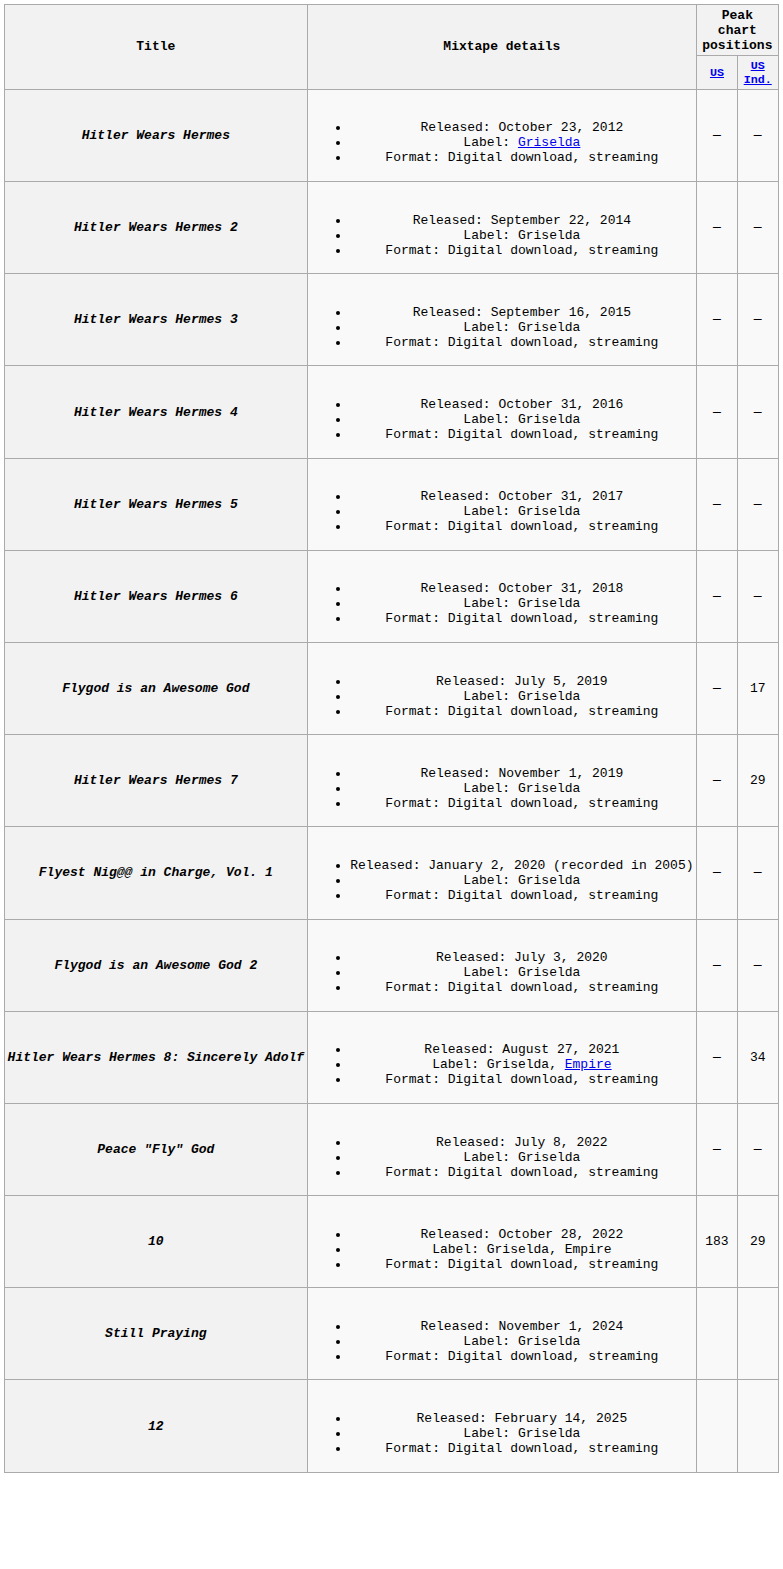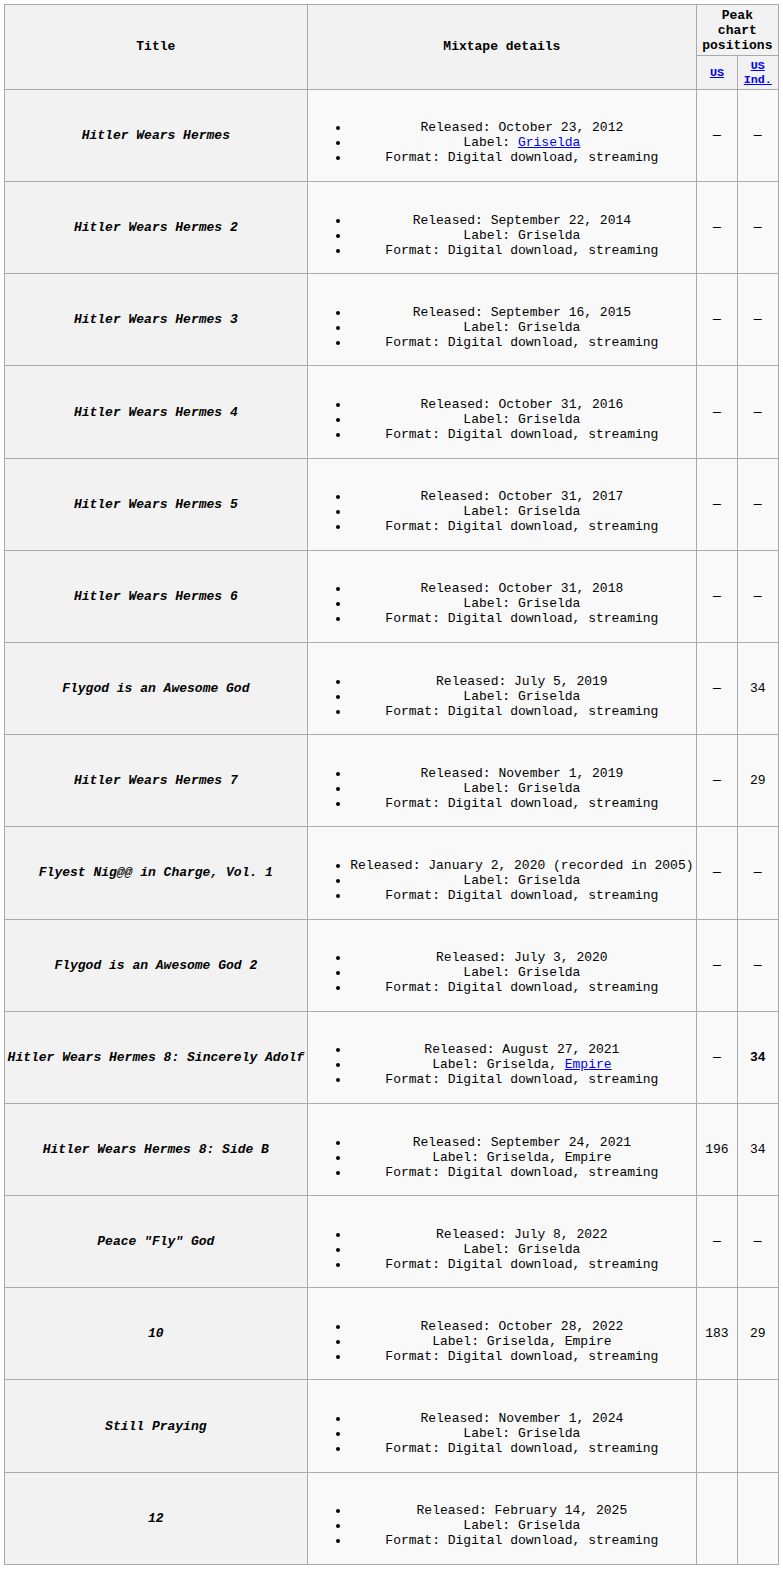Flygod is an Awesome God | Peak chart positions / US Ind.: 17 -> 34
Hitler Wears Hermes 8: Sincerely Adolf | Peak chart positions / US Ind.: normal -> bold
+ row: Hitler Wears Hermes 8: Side B | Released: September 24, 2021 Label: Griselda, Empire Format: Digital download, streaming | 196 | 34
